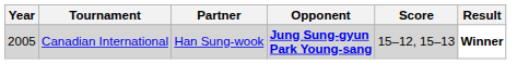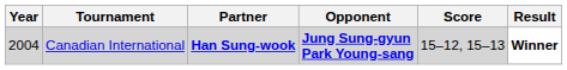Canadian International | Year: 2005 -> 2004
Canadian International | Partner: normal -> bold
